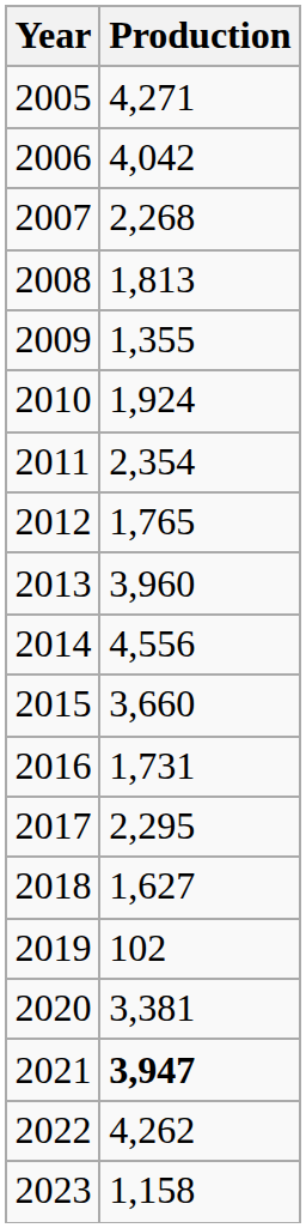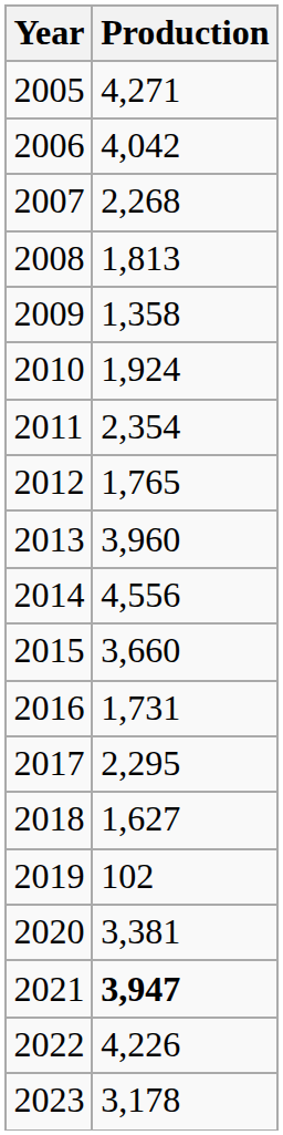2009 | Production: 1,355 -> 1,358
2022 | Production: 4,262 -> 4,226
2023 | Production: 1,158 -> 3,178
